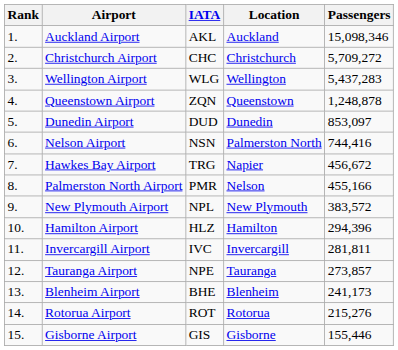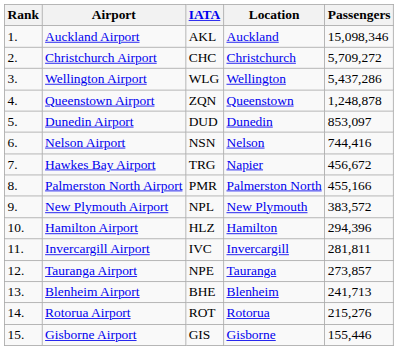Wellington Airport | Passengers: 5,437,283 -> 5,437,286
Nelson Airport | Location: Palmerston North -> Nelson
Palmerston North Airport | Location: Nelson -> Palmerston North
Blenheim Airport | Passengers: 241,173 -> 241,713
